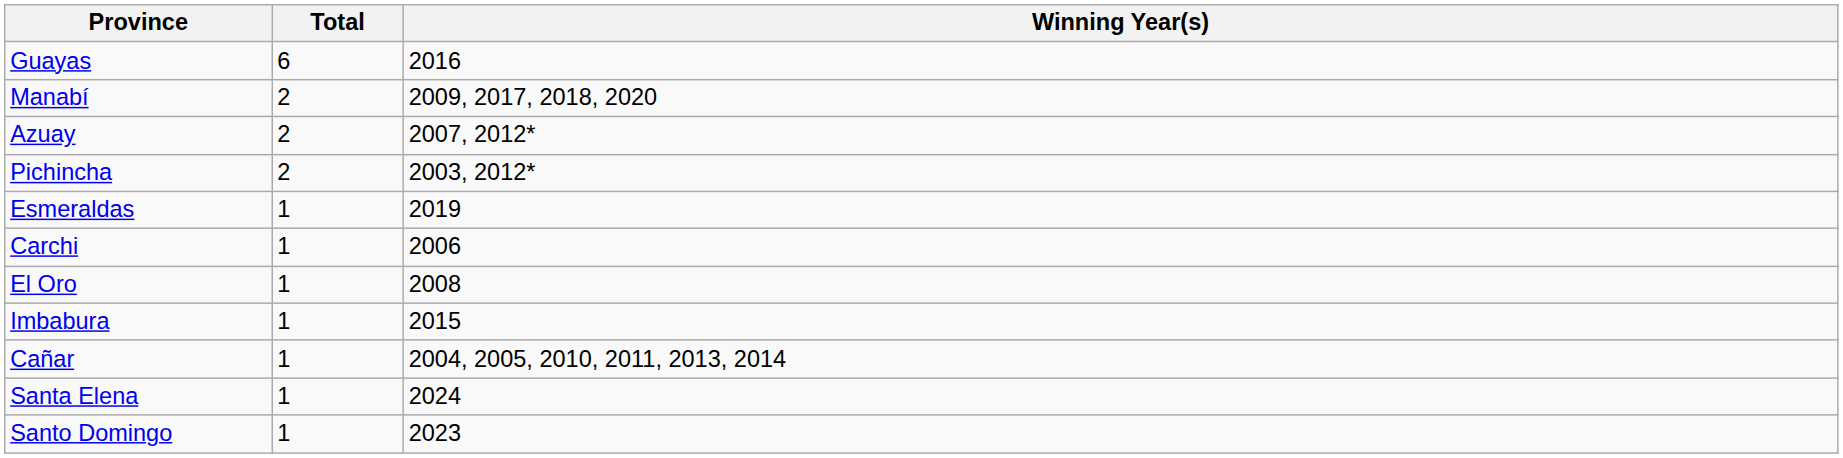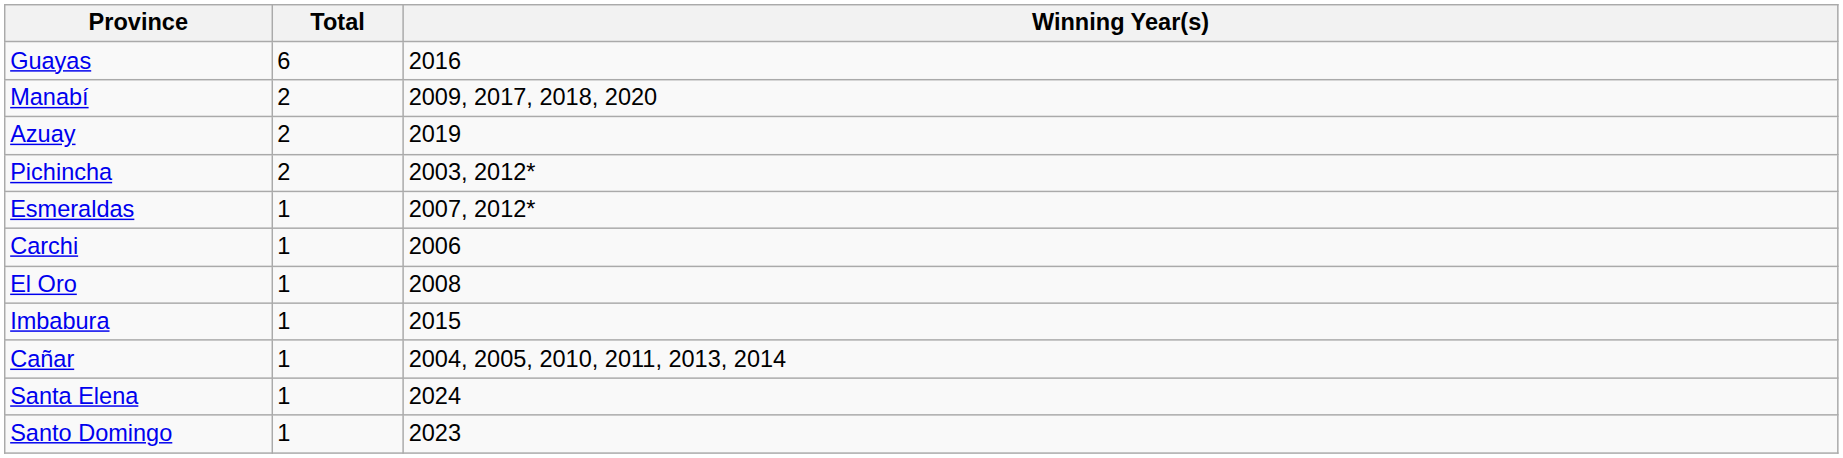Azuay | Winning Year(s): 2007, 2012* -> 2019
Esmeraldas | Winning Year(s): 2019 -> 2007, 2012*
